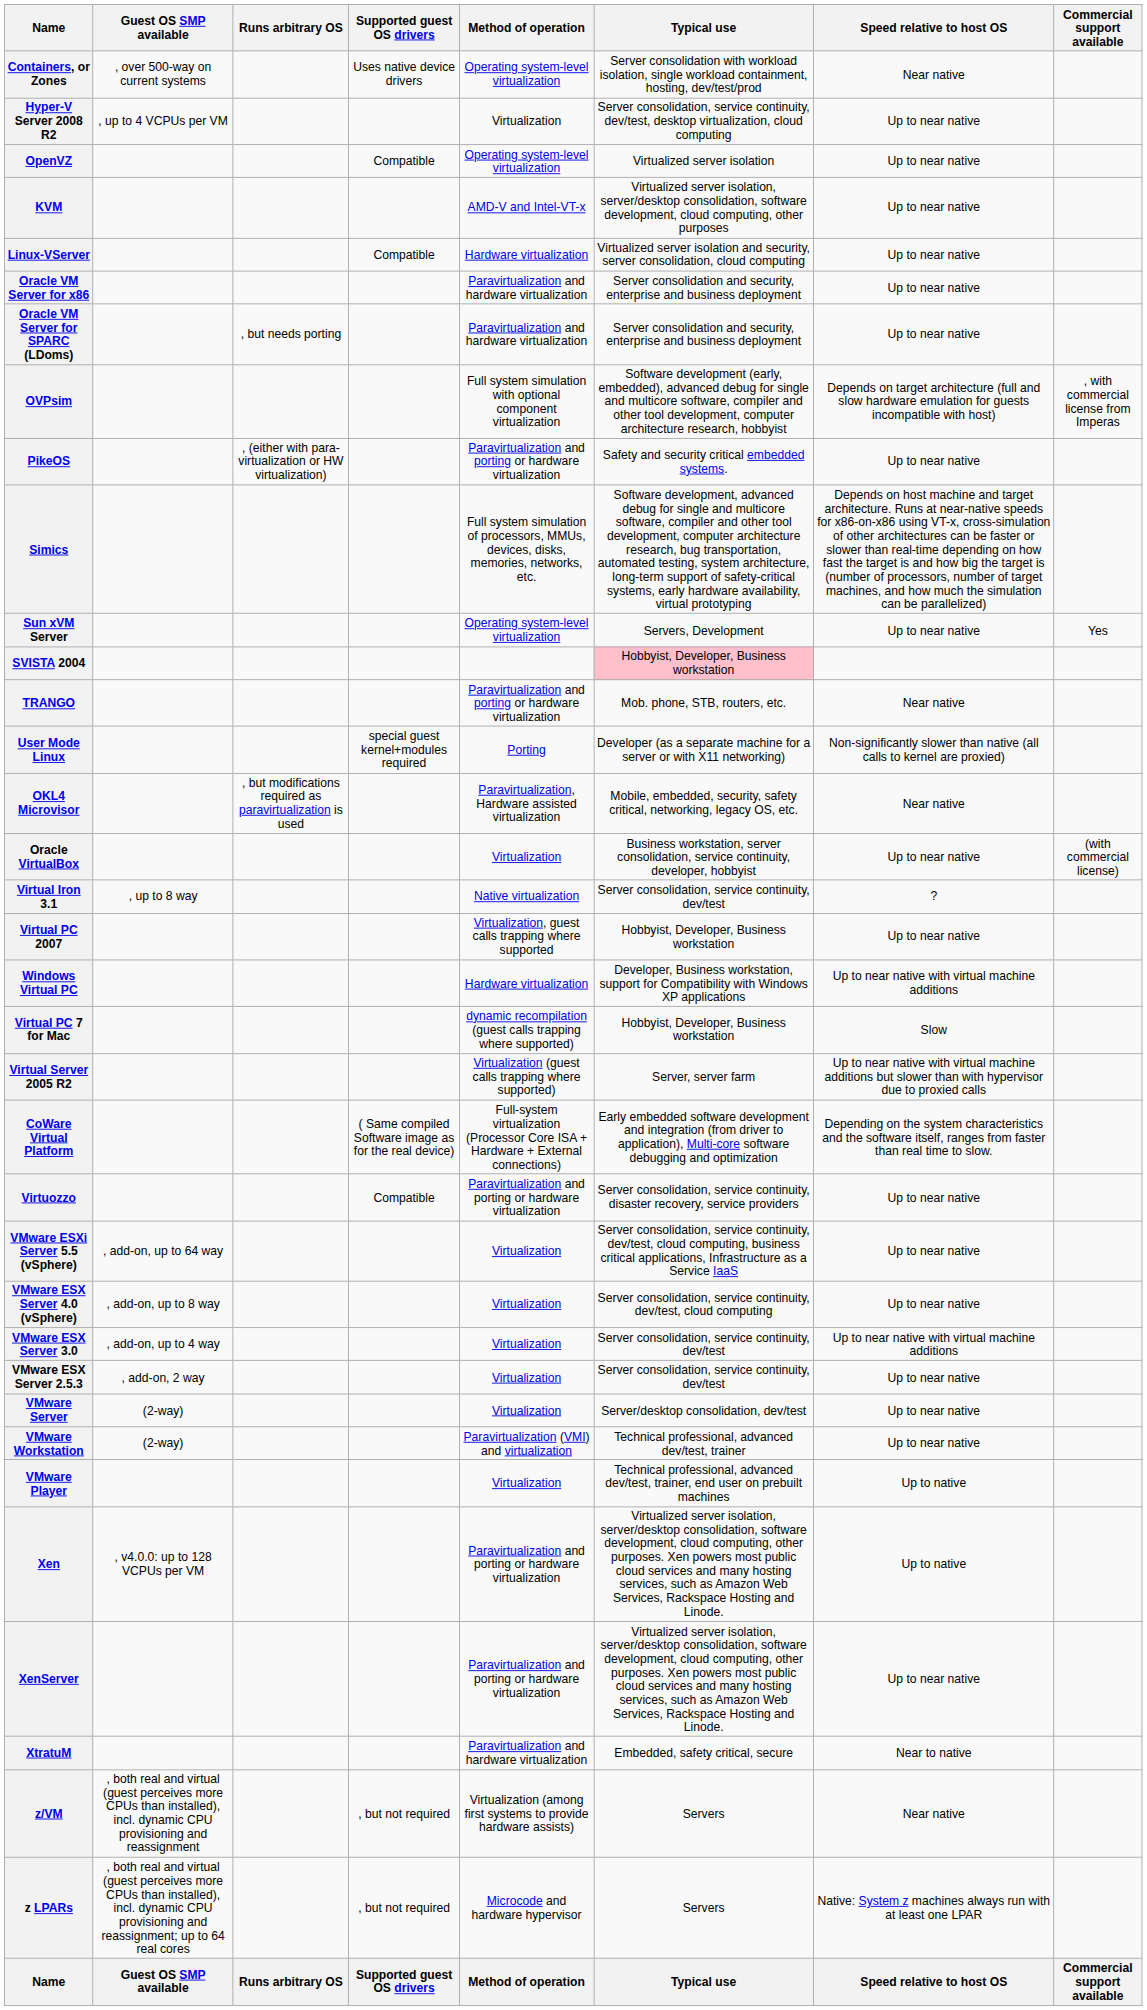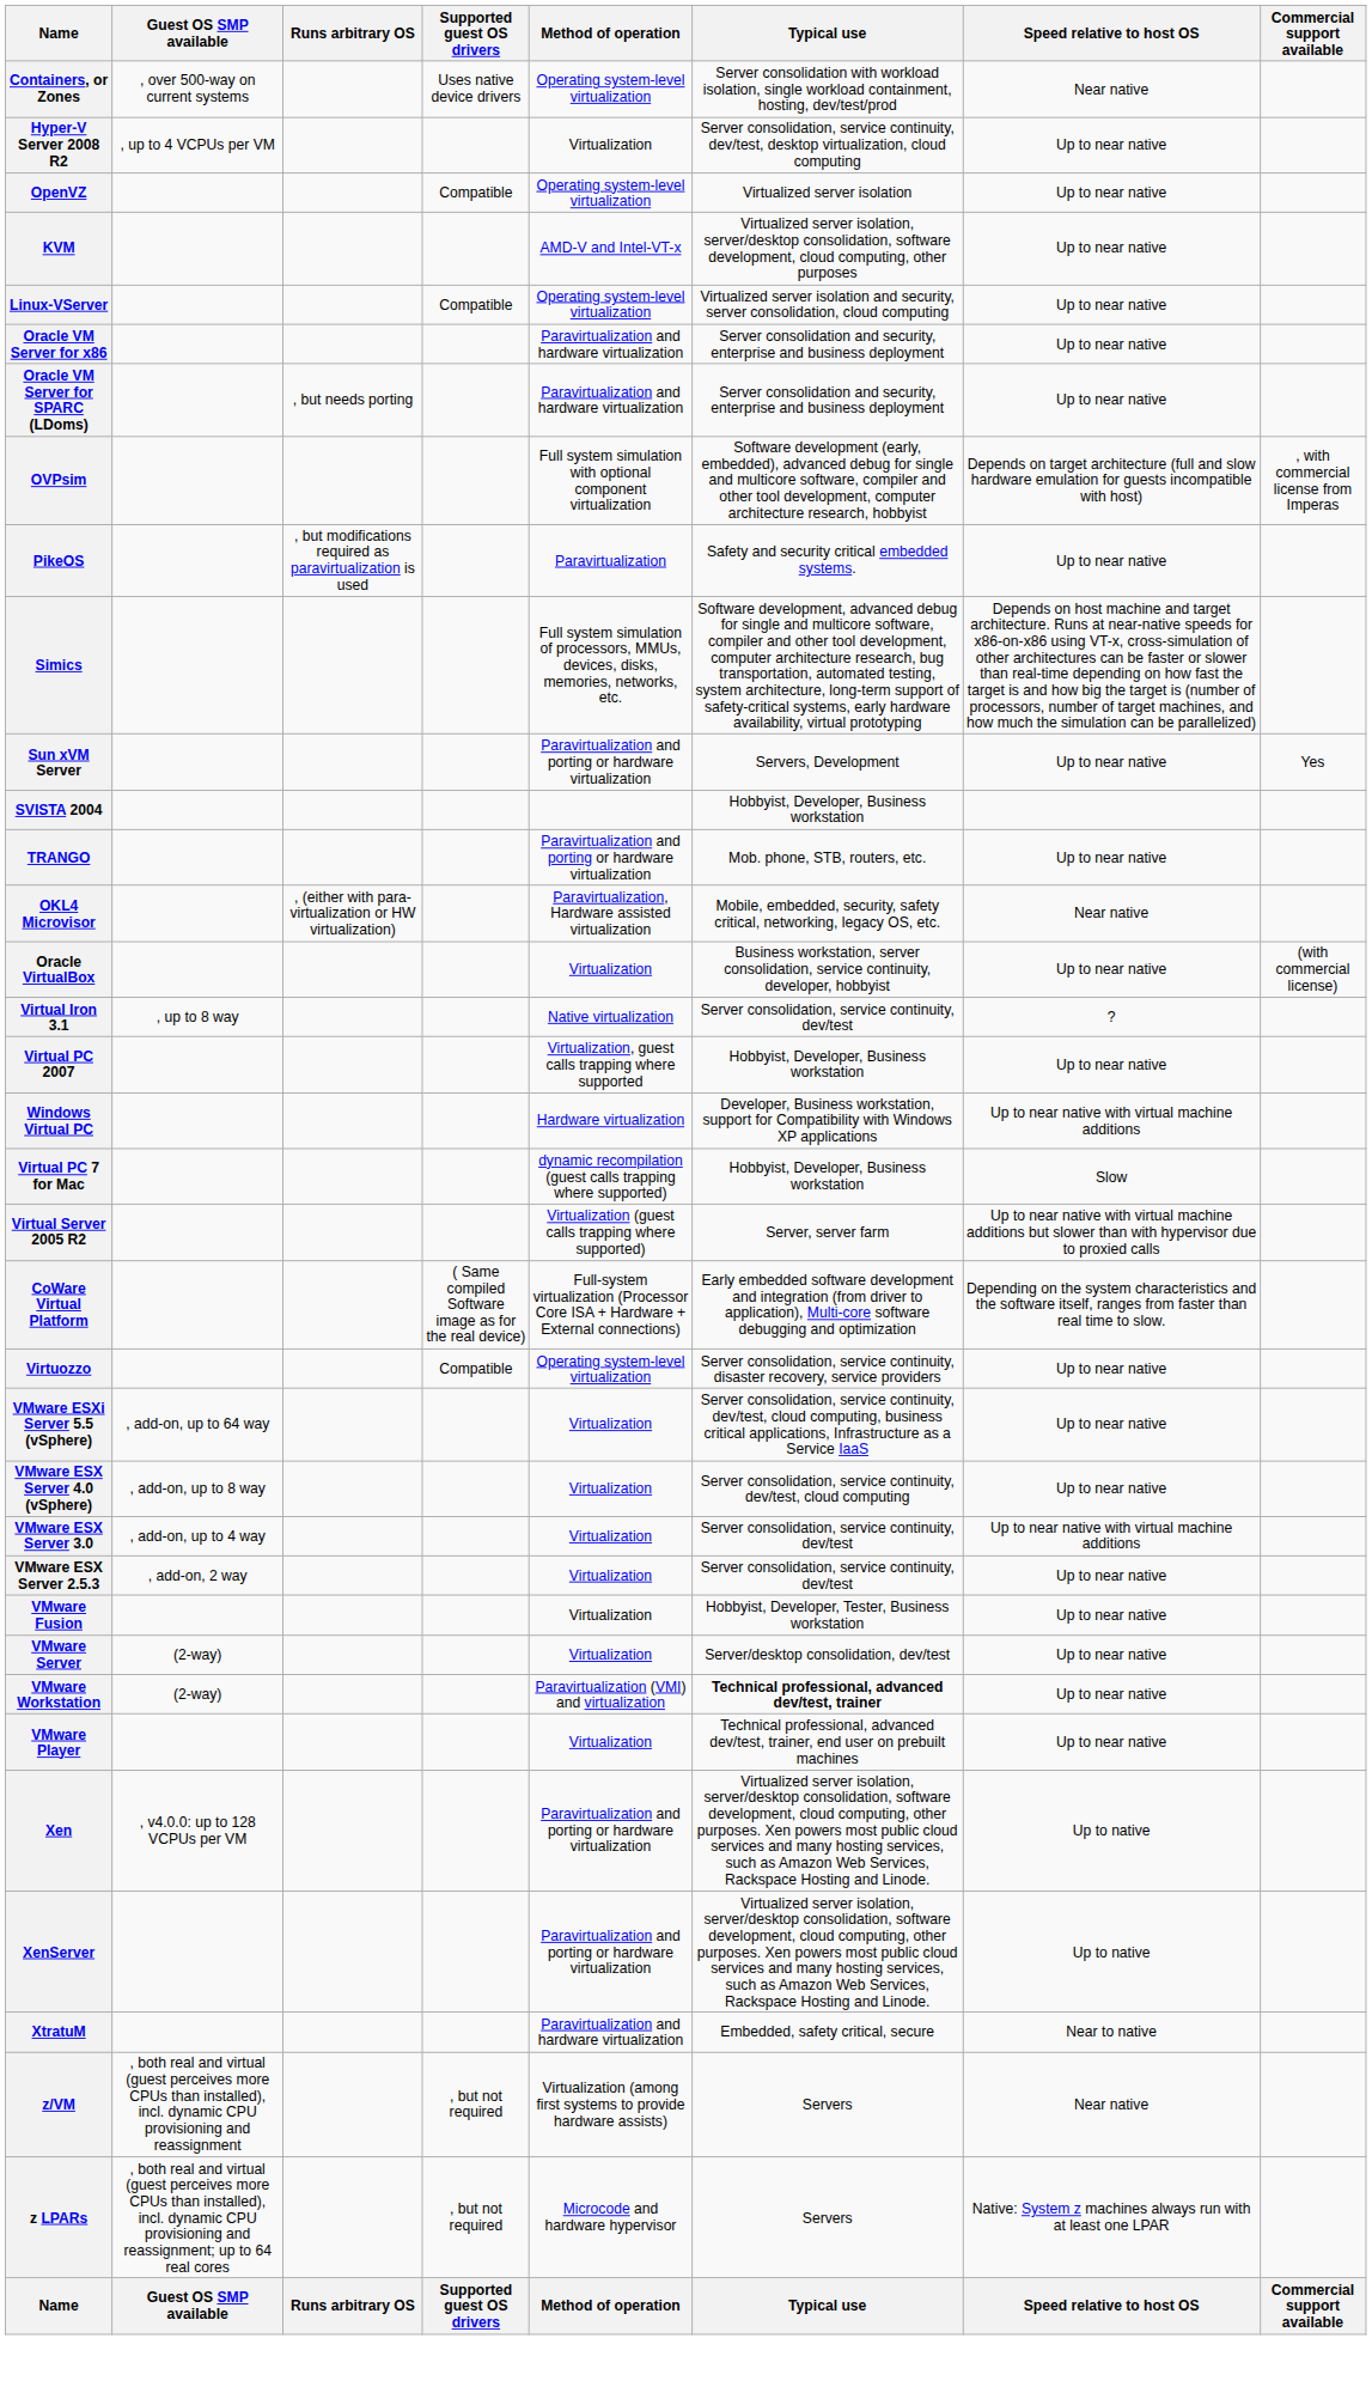Linux-VServer | Method of operation: Hardware virtualization -> Operating system-level virtualization
PikeOS | Runs arbitrary OS: , (either with para-virtualization or HW virtualization) -> , but modifications required as paravirtualization is used
PikeOS | Method of operation: Paravirtualization and porting or hardware virtualization -> Paravirtualization
Sun xVM Server | Method of operation: Operating system-level virtualization -> Paravirtualization and porting or hardware virtualization
SVISTA 2004 | Typical use: pink background -> no background
TRANGO | Speed relative to host OS: Near native -> Up to near native
- row: User Mode Linux | special guest kernel+modules required | Porting | Developer (as a separate machine for a server or with X11 networking) | Non-significantly slower than native (all calls to kernel are proxied)
OKL4 Microvisor | Runs arbitrary OS: , but modifications required as paravirtualization is used -> , (either with para-virtualization or HW virtualization)
Virtuozzo | Method of operation: Paravirtualization and porting or hardware virtualization -> Operating system-level virtualization
+ row: VMware Fusion | Virtualization | Hobbyist, Developer, Tester, Business workstation | Up to near native
VMware Workstation | Typical use: normal -> bold
VMware Player | Speed relative to host OS: Up to native -> Up to near native
XenServer | Speed relative to host OS: Up to near native -> Up to native
